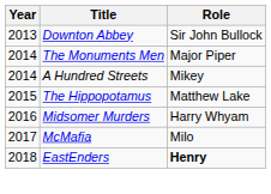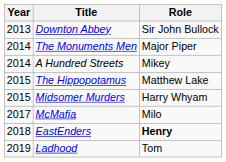Midsomer Murders | Year: 2016 -> 2015
+ row: 2019 | Ladhood | Tom
